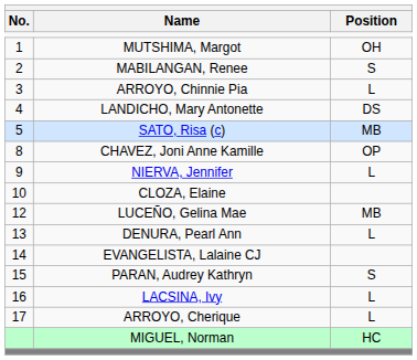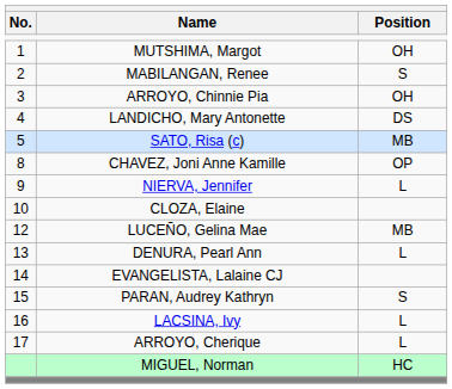ARROYO, Chinnie Pia | Position: L -> OH
